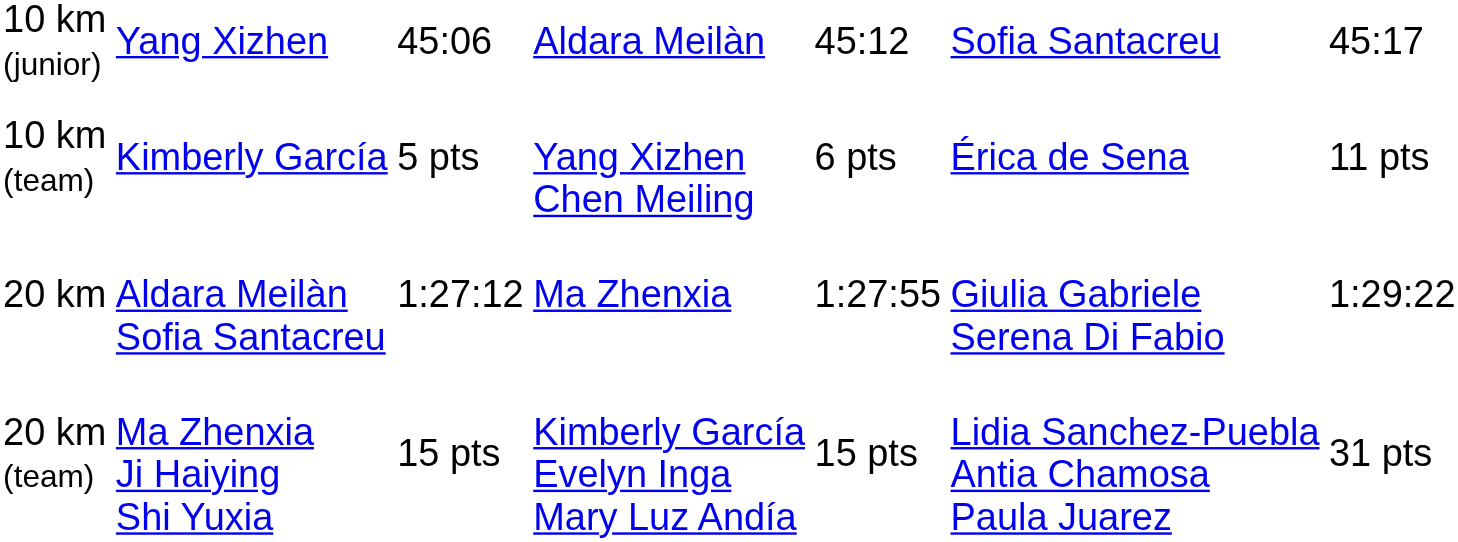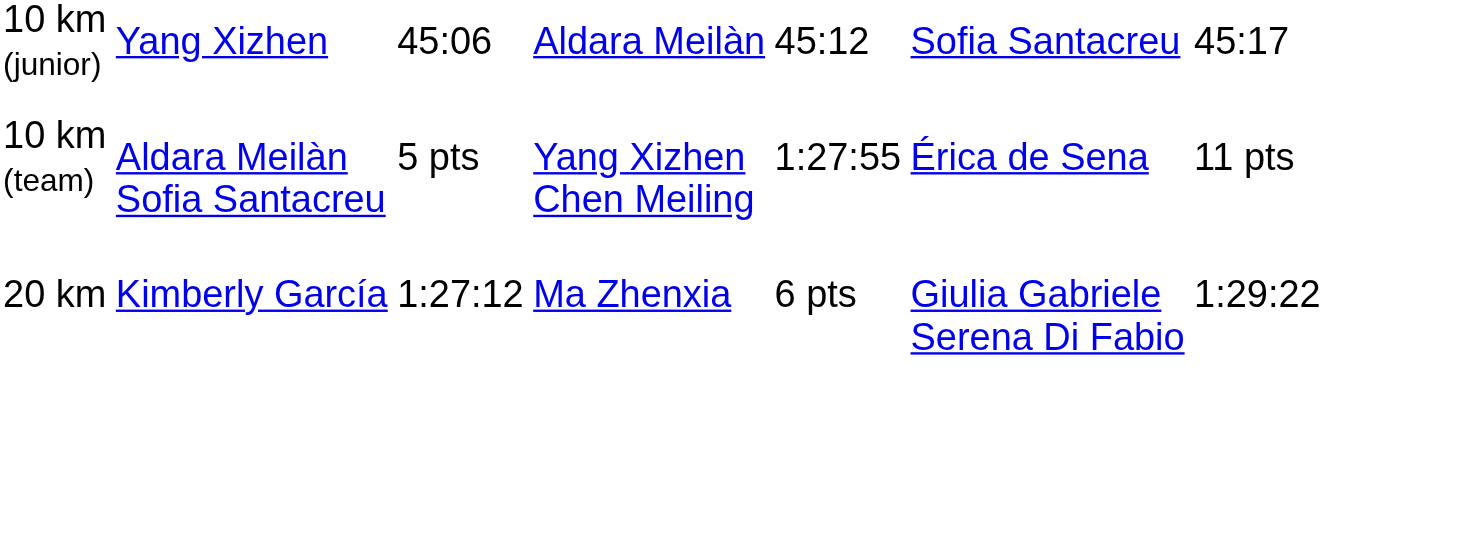10 km (team) | column 2: Kimberly García -> Aldara Meilàn Sofia Santacreu
10 km (team) | column 5: 6 pts -> 1:27:55
20 km | column 2: Aldara Meilàn Sofia Santacreu -> Kimberly García
20 km | column 5: 1:27:55 -> 6 pts
- row: 20 km (team) | Ma Zhenxia Ji Haiying Shi Yuxia | 15 pts | Kimberly García Evelyn Inga Mary Luz Andía | 15 pts | Lidia Sanchez-Puebla Antia Chamosa Paula Juarez | 31 pts
